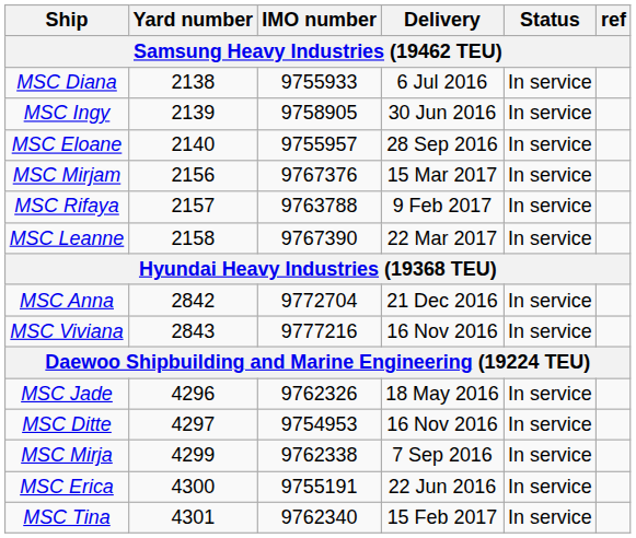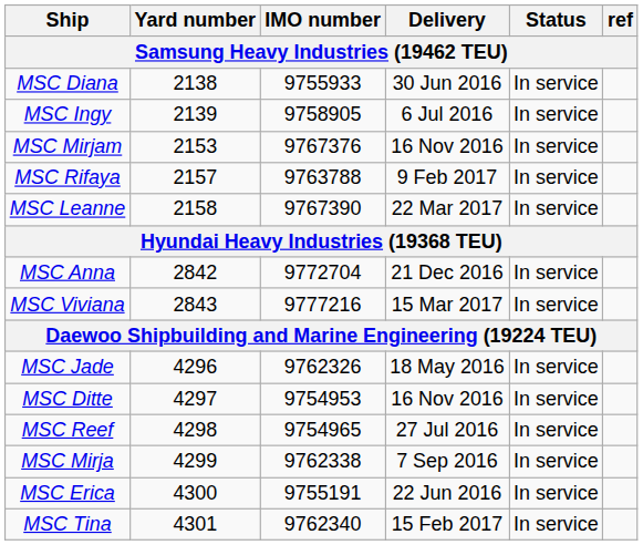MSC Diana | Delivery: 6 Jul 2016 -> 30 Jun 2016
MSC Ingy | Delivery: 30 Jun 2016 -> 6 Jul 2016
- row: MSC Eloane | 2140 | 9755957 | 28 Sep 2016 | In service
MSC Mirjam | Yard number: 2156 -> 2153
MSC Mirjam | Delivery: 15 Mar 2017 -> 16 Nov 2016
MSC Viviana | Delivery: 16 Nov 2016 -> 15 Mar 2017
+ row: MSC Reef | 4298 | 9754965 | 27 Jul 2016 | In service
